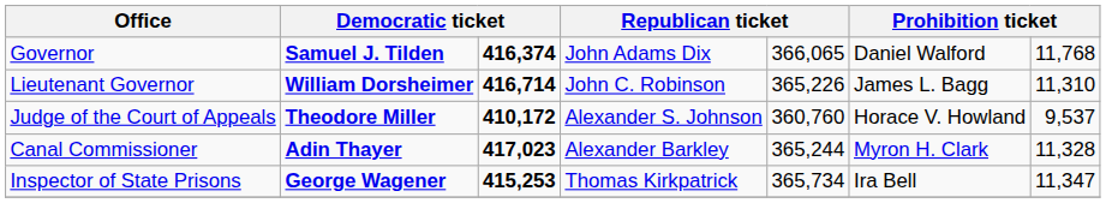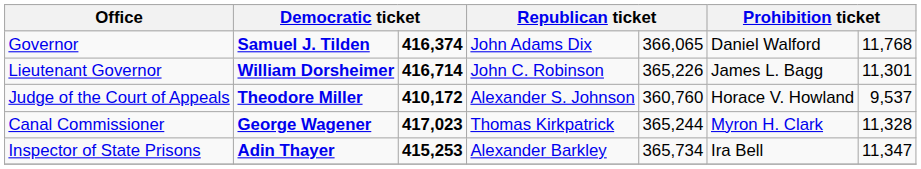Lieutenant Governor | column 7: 11,310 -> 11,301
Canal Commissioner | column 2: Adin Thayer -> George Wagener
Canal Commissioner | column 4: Alexander Barkley -> Thomas Kirkpatrick
Inspector of State Prisons | column 2: George Wagener -> Adin Thayer
Inspector of State Prisons | column 4: Thomas Kirkpatrick -> Alexander Barkley
